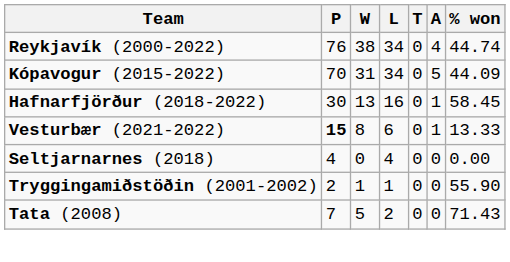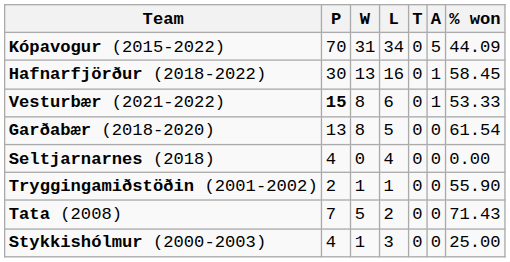- row: Reykjavík (2000-2022) | 76 | 38 | 34 | 0 | 4 | 44.74
Vesturbær (2021-2022) | % won: 13.33 -> 53.33
+ row: Garðabær (2018-2020) | 13 | 8 | 5 | 0 | 0 | 61.54
+ row: Stykkishólmur (2000-2003) | 4 | 1 | 3 | 0 | 0 | 25.00
